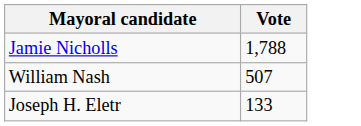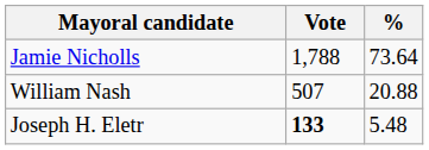+ column: % | 73.64 | 20.88 | 5.48
Joseph H. Eletr | Vote: normal -> bold
